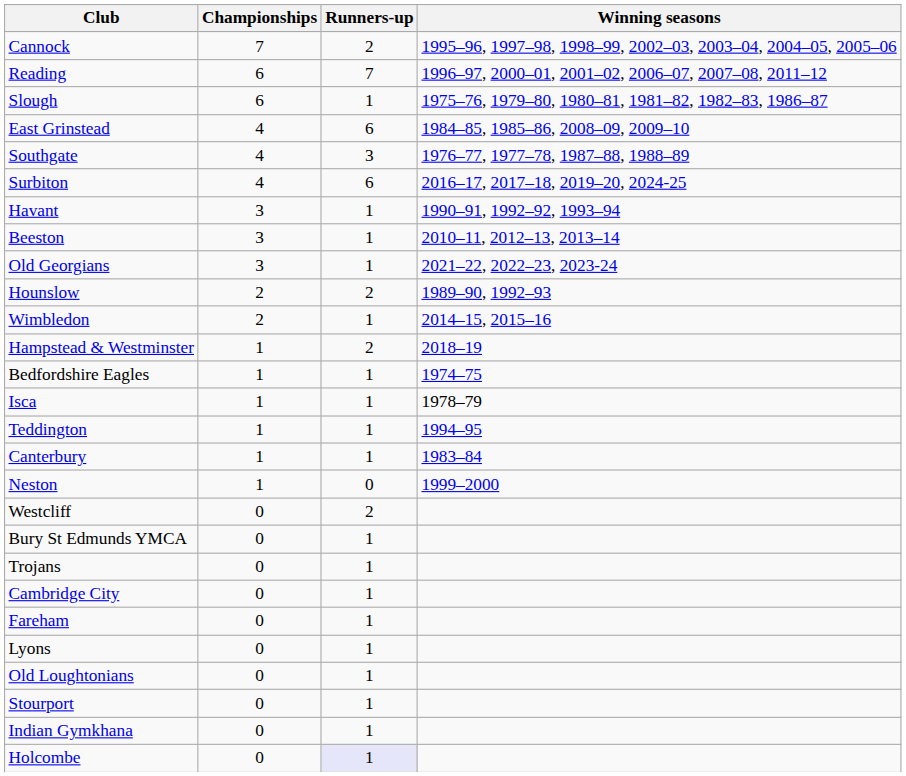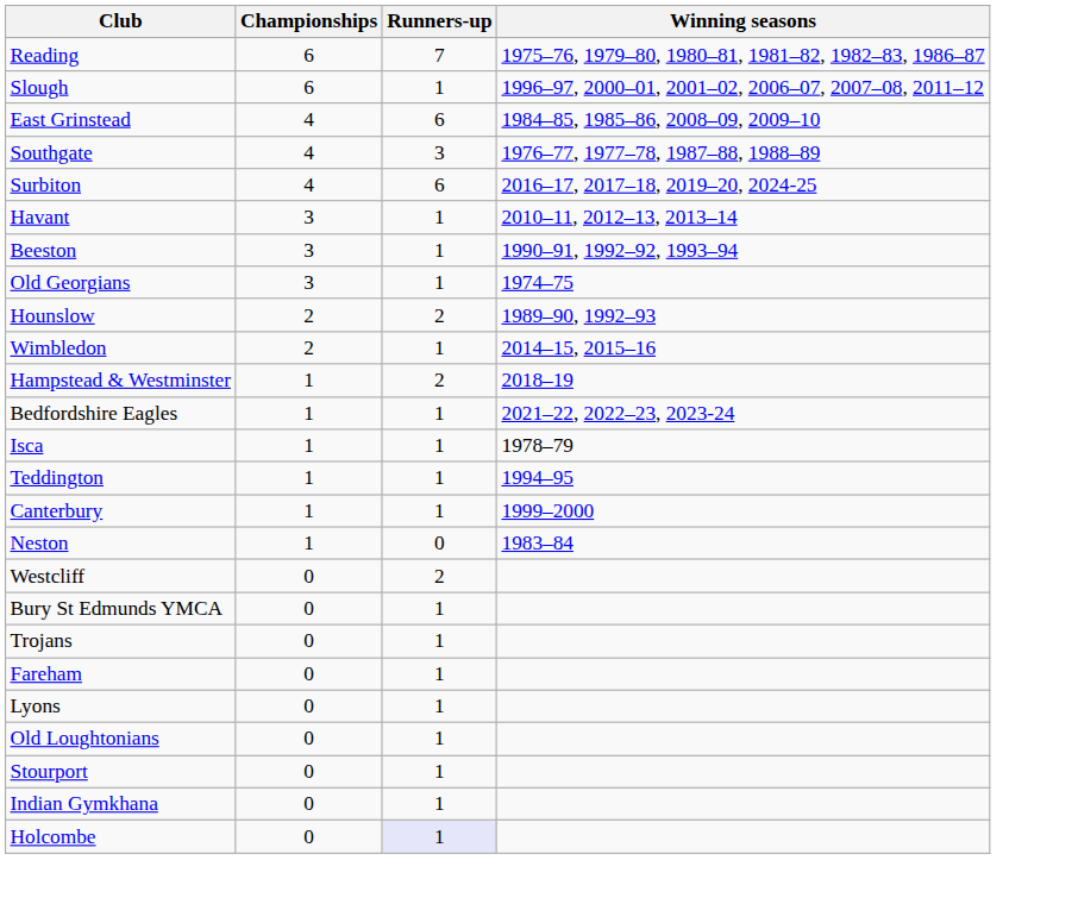- row: Cannock | 7 | 2 | 1995–96, 1997–98, 1998–99, 2002–03, 2003–04, 2004–05, 2005–06
Reading | Winning seasons: 1996–97, 2000–01, 2001–02, 2006–07, 2007–08, 2011–12 -> 1975–76, 1979–80, 1980–81, 1981–82, 1982–83, 1986–87
Slough | Winning seasons: 1975–76, 1979–80, 1980–81, 1981–82, 1982–83, 1986–87 -> 1996–97, 2000–01, 2001–02, 2006–07, 2007–08, 2011–12
Havant | Winning seasons: 1990–91, 1992–92, 1993–94 -> 2010–11, 2012–13, 2013–14
Beeston | Winning seasons: 2010–11, 2012–13, 2013–14 -> 1990–91, 1992–92, 1993–94
Old Georgians | Winning seasons: 2021–22, 2022–23, 2023-24 -> 1974–75
Bedfordshire Eagles | Winning seasons: 1974–75 -> 2021–22, 2022–23, 2023-24
Canterbury | Winning seasons: 1983–84 -> 1999–2000
Neston | Winning seasons: 1999–2000 -> 1983–84
- row: Cambridge City | 0 | 1
